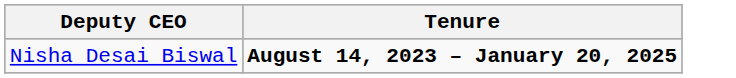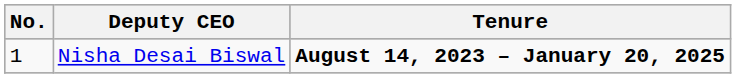+ column: No. | 1
